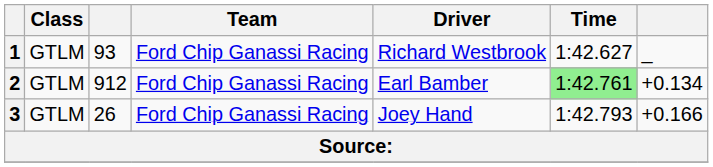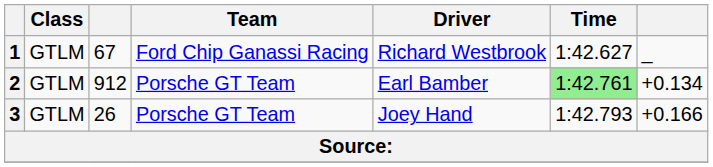1 | column 3: 93 -> 67
2 | Team: Ford Chip Ganassi Racing -> Porsche GT Team
3 | Team: Ford Chip Ganassi Racing -> Porsche GT Team
